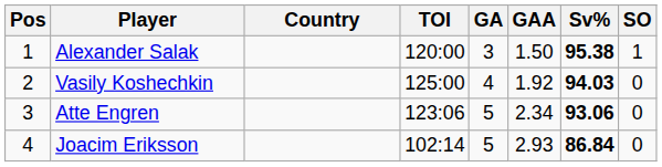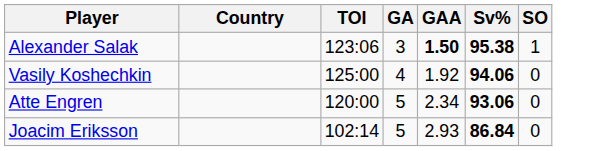- column: Pos | 1 | 2 | 3 | 4
Alexander Salak | TOI: 120:00 -> 123:06
Alexander Salak | GAA: normal -> bold
Vasily Koshechkin | Sv%: 94.03 -> 94.06
Atte Engren | TOI: 123:06 -> 120:00
